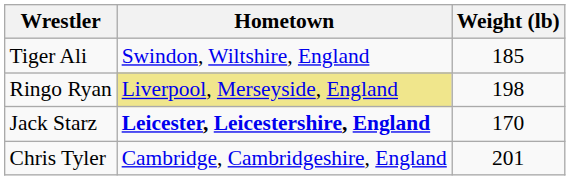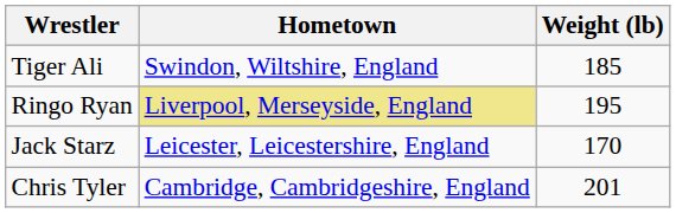Ringo Ryan | Weight (lb): 198 -> 195
Jack Starz | Hometown: bold -> normal
